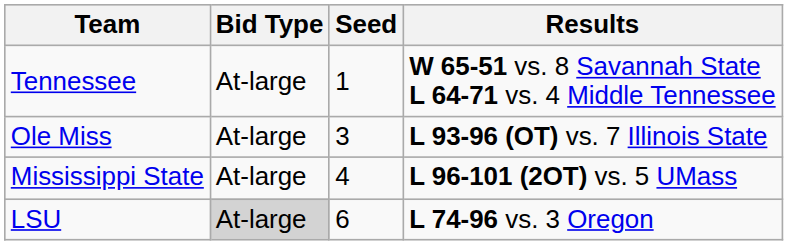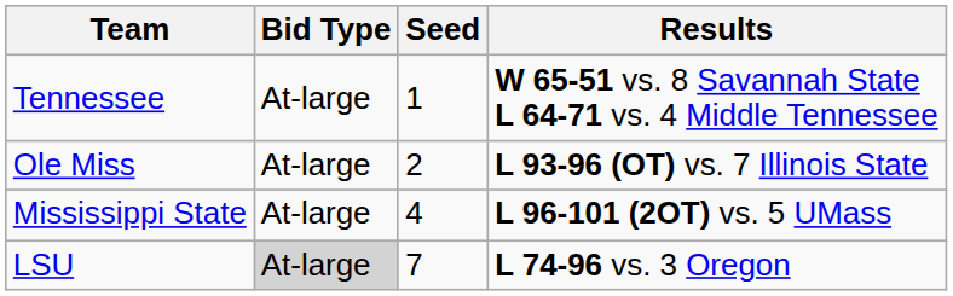Ole Miss | Seed: 3 -> 2
LSU | Seed: 6 -> 7
